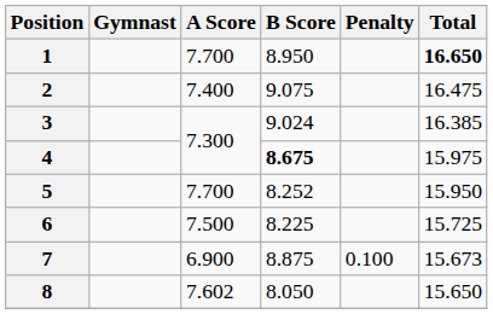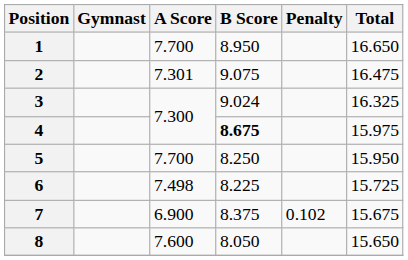1 | Total: bold -> normal
2 | A Score: 7.400 -> 7.301
3 | Total: 16.385 -> 16.325
5 | B Score: 8.252 -> 8.250
6 | A Score: 7.500 -> 7.498
7 | B Score: 8.875 -> 8.375
7 | Penalty: 0.100 -> 0.102
7 | Total: 15.673 -> 15.675
8 | A Score: 7.602 -> 7.600
